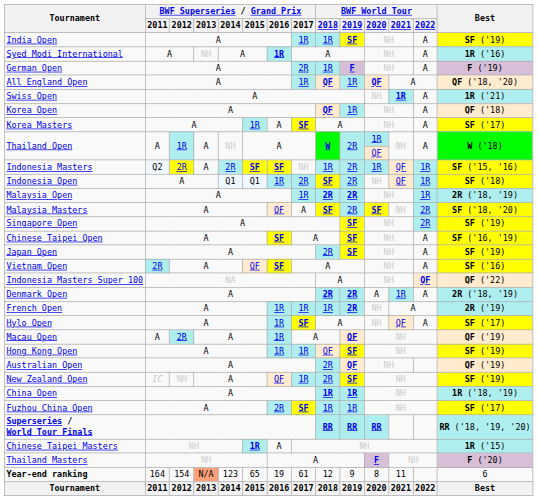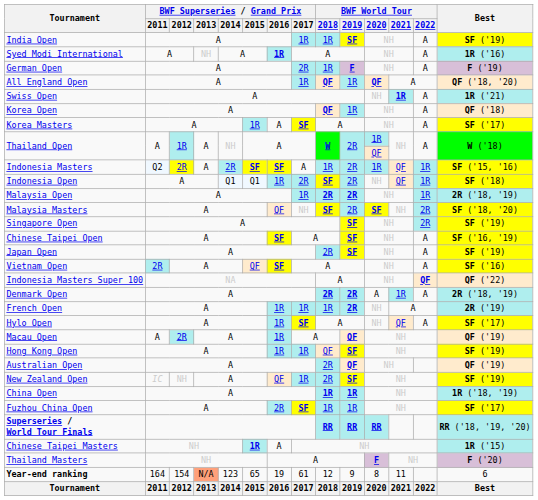Indonesia Masters | BWF Superseries / Grand Prix / 2017: NH -> A
Malaysia Masters | BWF Superseries / Grand Prix / 2017: A -> NH
